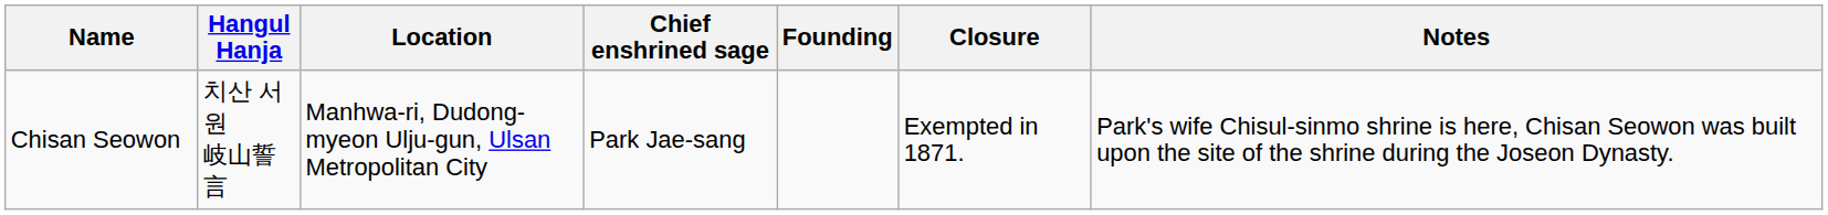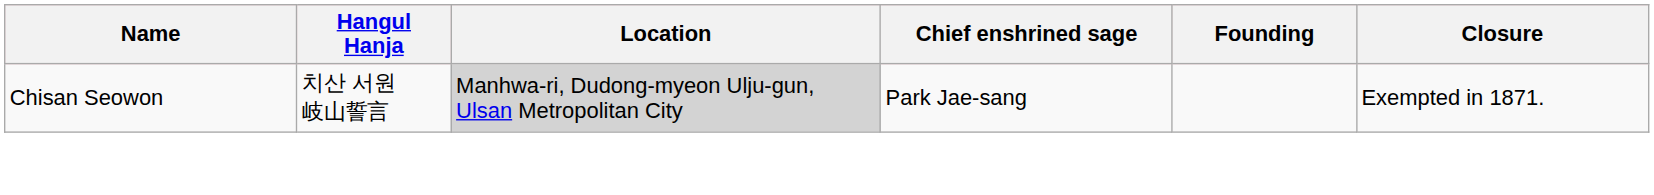- column: Notes | Park's wife Chisul-sinmo shrine is here, Chisan Seowon was built upon the site of the shrine during the Joseon Dynasty.
Chisan Seowon | Location: no background -> lightgrey background
